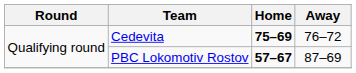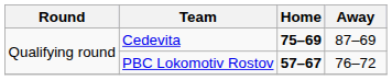Cedevita | Away: 76–72 -> 87–69
PBC Lokomotiv Rostov | Away: 87–69 -> 76–72
